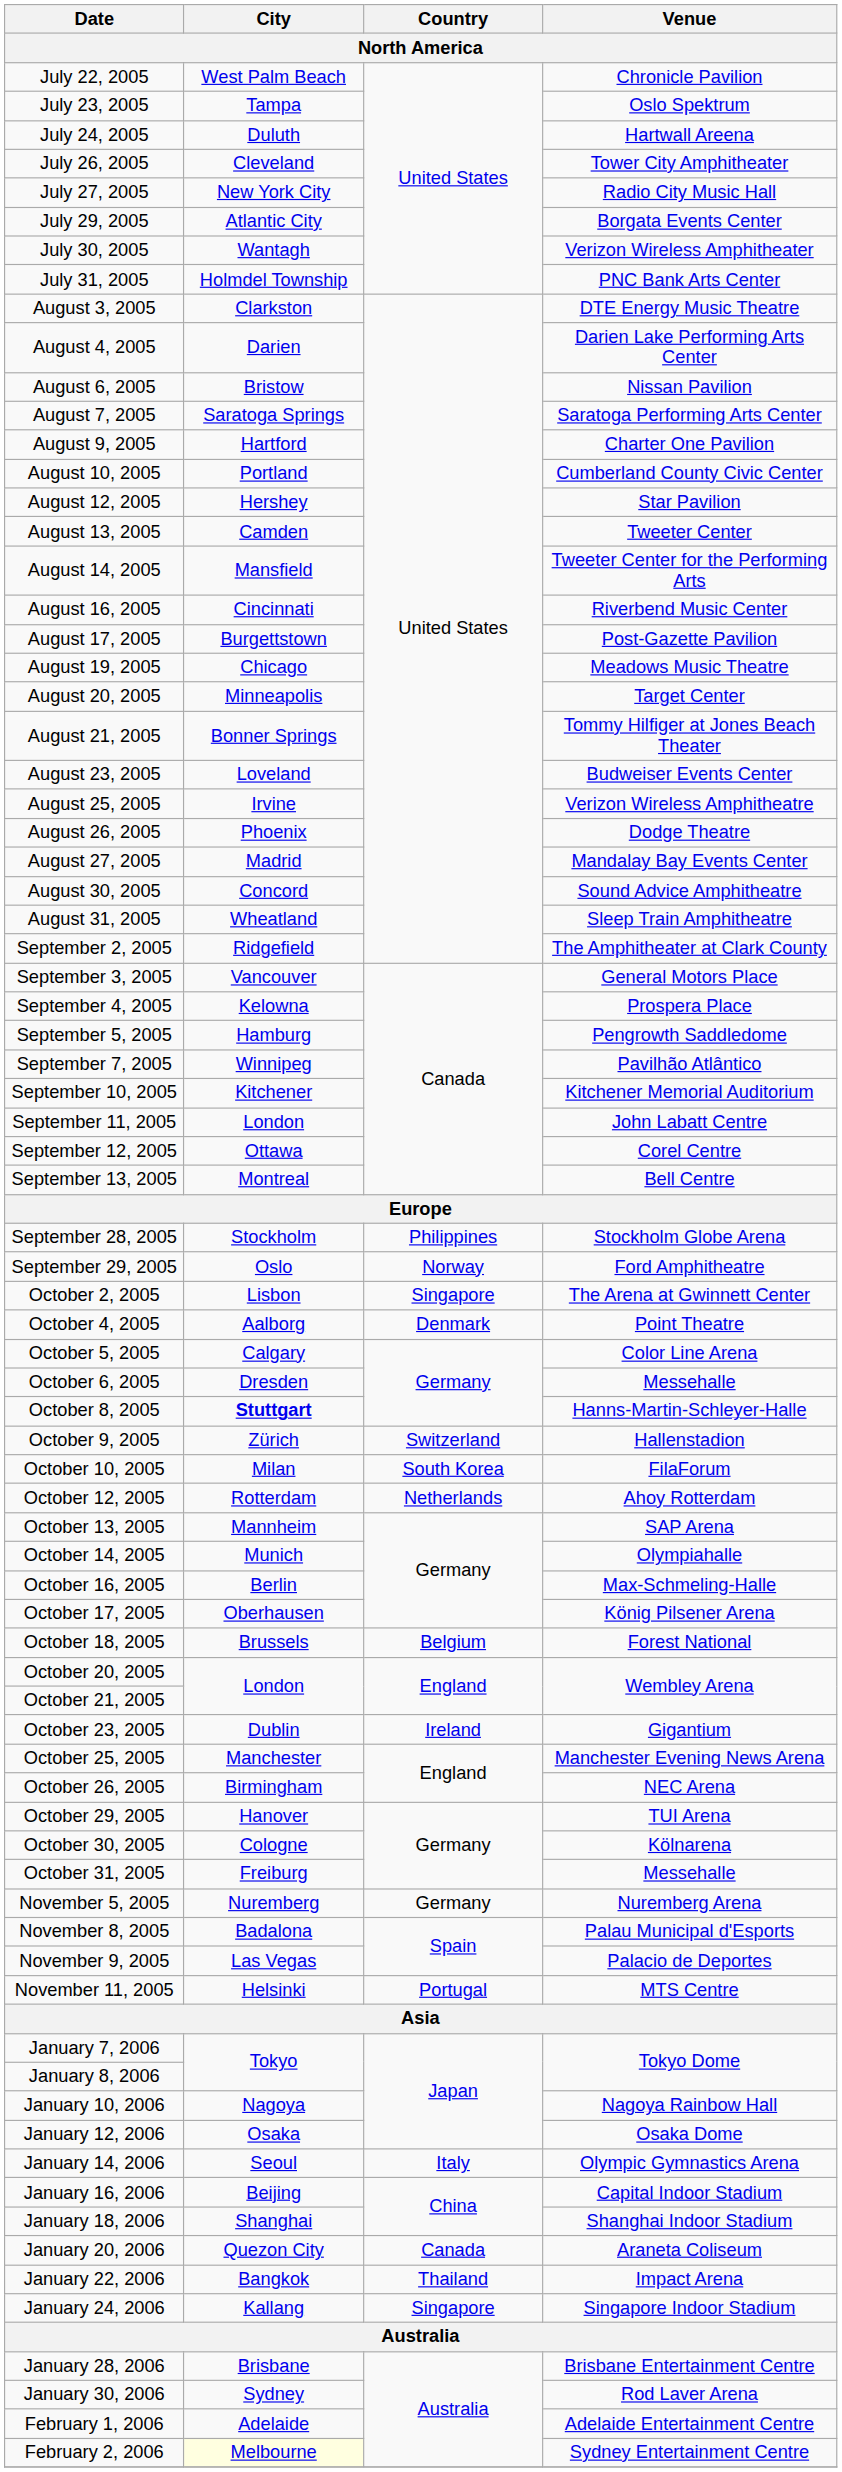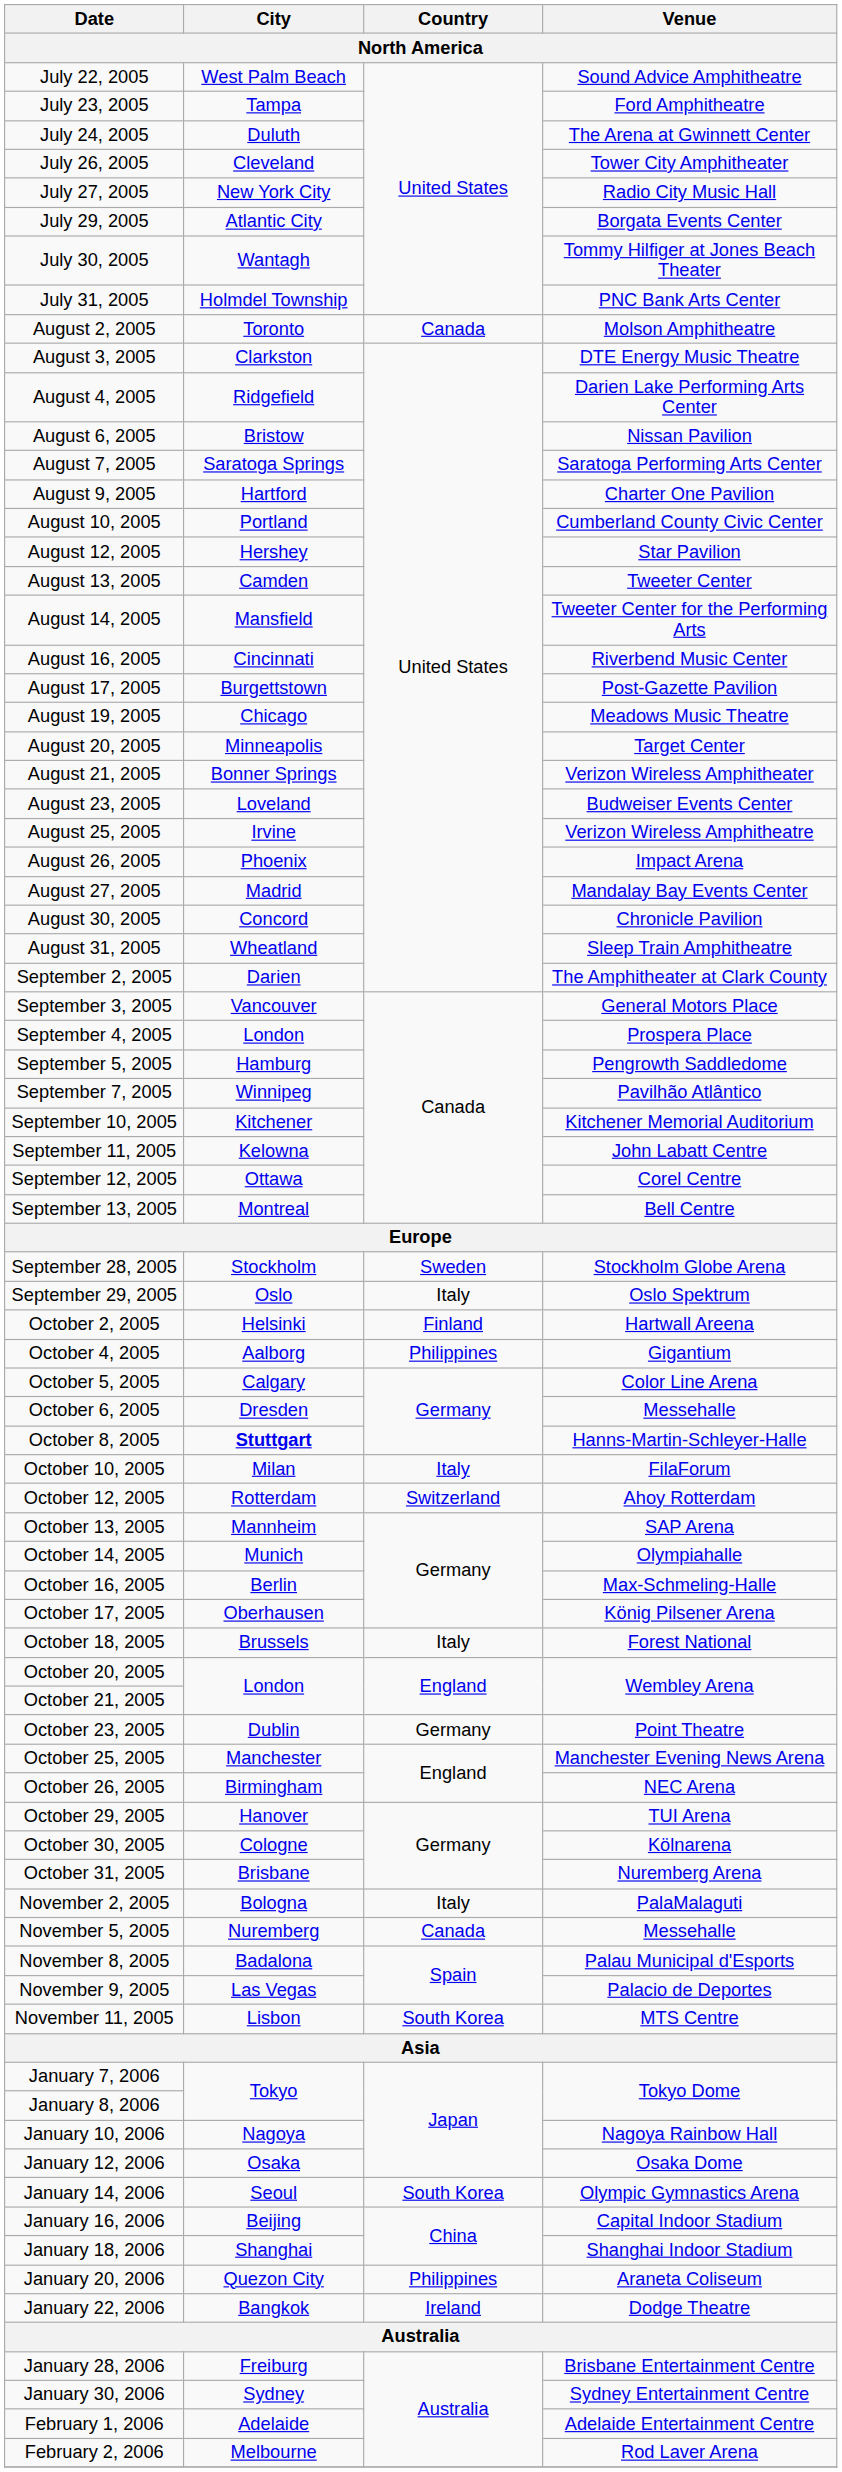July 22, 2005 | Venue: Chronicle Pavilion -> Sound Advice Amphitheatre
July 23, 2005 | Venue: Oslo Spektrum -> Ford Amphitheatre
July 24, 2005 | Venue: Hartwall Areena -> The Arena at Gwinnett Center
July 30, 2005 | Venue: Verizon Wireless Amphitheater -> Tommy Hilfiger at Jones Beach Theater
+ row: August 2, 2005 | Toronto | Canada | Molson Amphitheatre
August 4, 2005 | City: Darien -> Ridgefield
August 21, 2005 | Venue: Tommy Hilfiger at Jones Beach Theater -> Verizon Wireless Amphitheater
August 26, 2005 | Venue: Dodge Theatre -> Impact Arena
August 30, 2005 | Venue: Sound Advice Amphitheatre -> Chronicle Pavilion
September 2, 2005 | City: Ridgefield -> Darien
September 4, 2005 | City: Kelowna -> London
September 11, 2005 | City: London -> Kelowna
September 28, 2005 | Country: Philippines -> Sweden
September 29, 2005 | Country: Norway -> Italy
September 29, 2005 | Venue: Ford Amphitheatre -> Oslo Spektrum
October 2, 2005 | City: Lisbon -> Helsinki
October 2, 2005 | Country: Singapore -> Finland
October 2, 2005 | Venue: The Arena at Gwinnett Center -> Hartwall Areena
October 4, 2005 | Country: Denmark -> Philippines
October 4, 2005 | Venue: Point Theatre -> Gigantium
- row: October 9, 2005 | Zürich | Switzerland | Hallenstadion
October 10, 2005 | Country: South Korea -> Italy
October 12, 2005 | Country: Netherlands -> Switzerland
October 18, 2005 | Country: Belgium -> Italy
October 23, 2005 | Country: Ireland -> Germany
October 23, 2005 | Venue: Gigantium -> Point Theatre
October 31, 2005 | City: Freiburg -> Brisbane
October 31, 2005 | Venue: Messehalle -> Nuremberg Arena
+ row: November 2, 2005 | Bologna | Italy | PalaMalaguti
November 5, 2005 | Country: Germany -> Canada
November 5, 2005 | Venue: Nuremberg Arena -> Messehalle
November 11, 2005 | City: Helsinki -> Lisbon
November 11, 2005 | Country: Portugal -> South Korea
January 14, 2006 | Country: Italy -> South Korea
January 20, 2006 | Country: Canada -> Philippines
January 22, 2006 | Country: Thailand -> Ireland
January 22, 2006 | Venue: Impact Arena -> Dodge Theatre
- row: January 24, 2006 | Kallang | Singapore | Singapore Indoor Stadium
January 28, 2006 | City: Brisbane -> Freiburg
January 30, 2006 | Venue: Rod Laver Arena -> Sydney Entertainment Centre
February 2, 2006 | City: lightyellow background -> no background
February 2, 2006 | Venue: Sydney Entertainment Centre -> Rod Laver Arena
